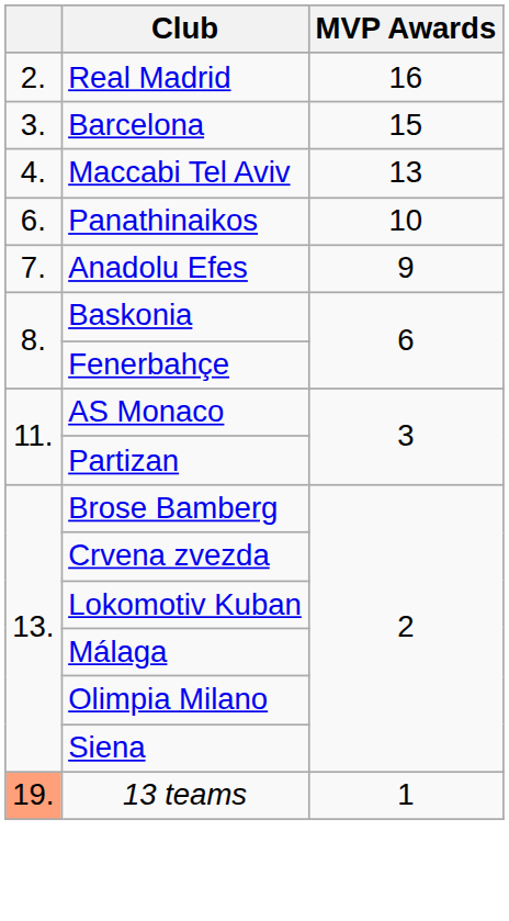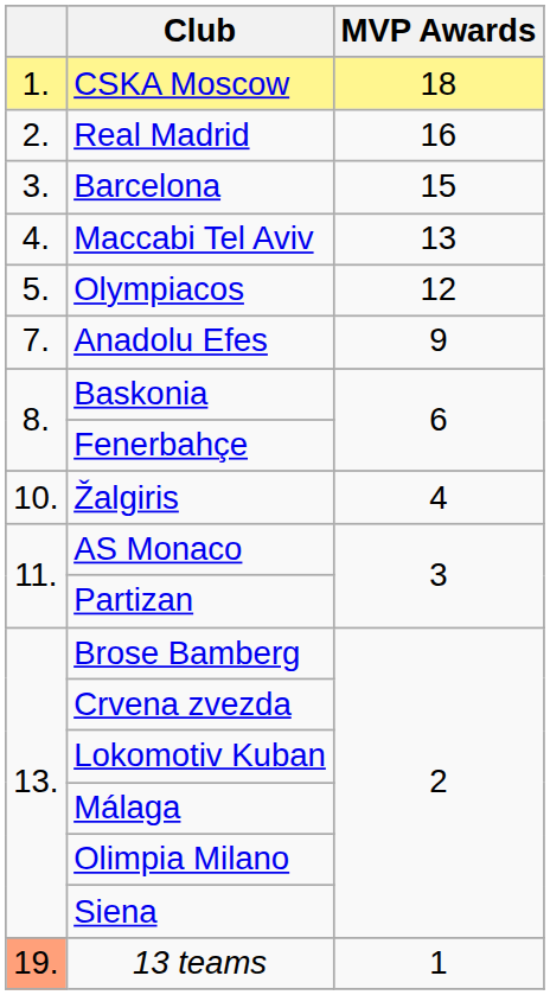+ row: 1. | CSKA Moscow | 18
+ row: 5. | Olympiacos | 12
- row: 6. | Panathinaikos | 10
+ row: 10. | Žalgiris | 4
